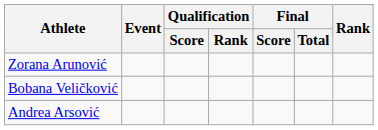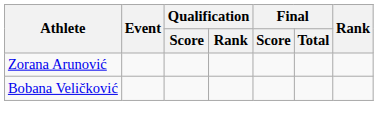- row: Andrea Arsović
